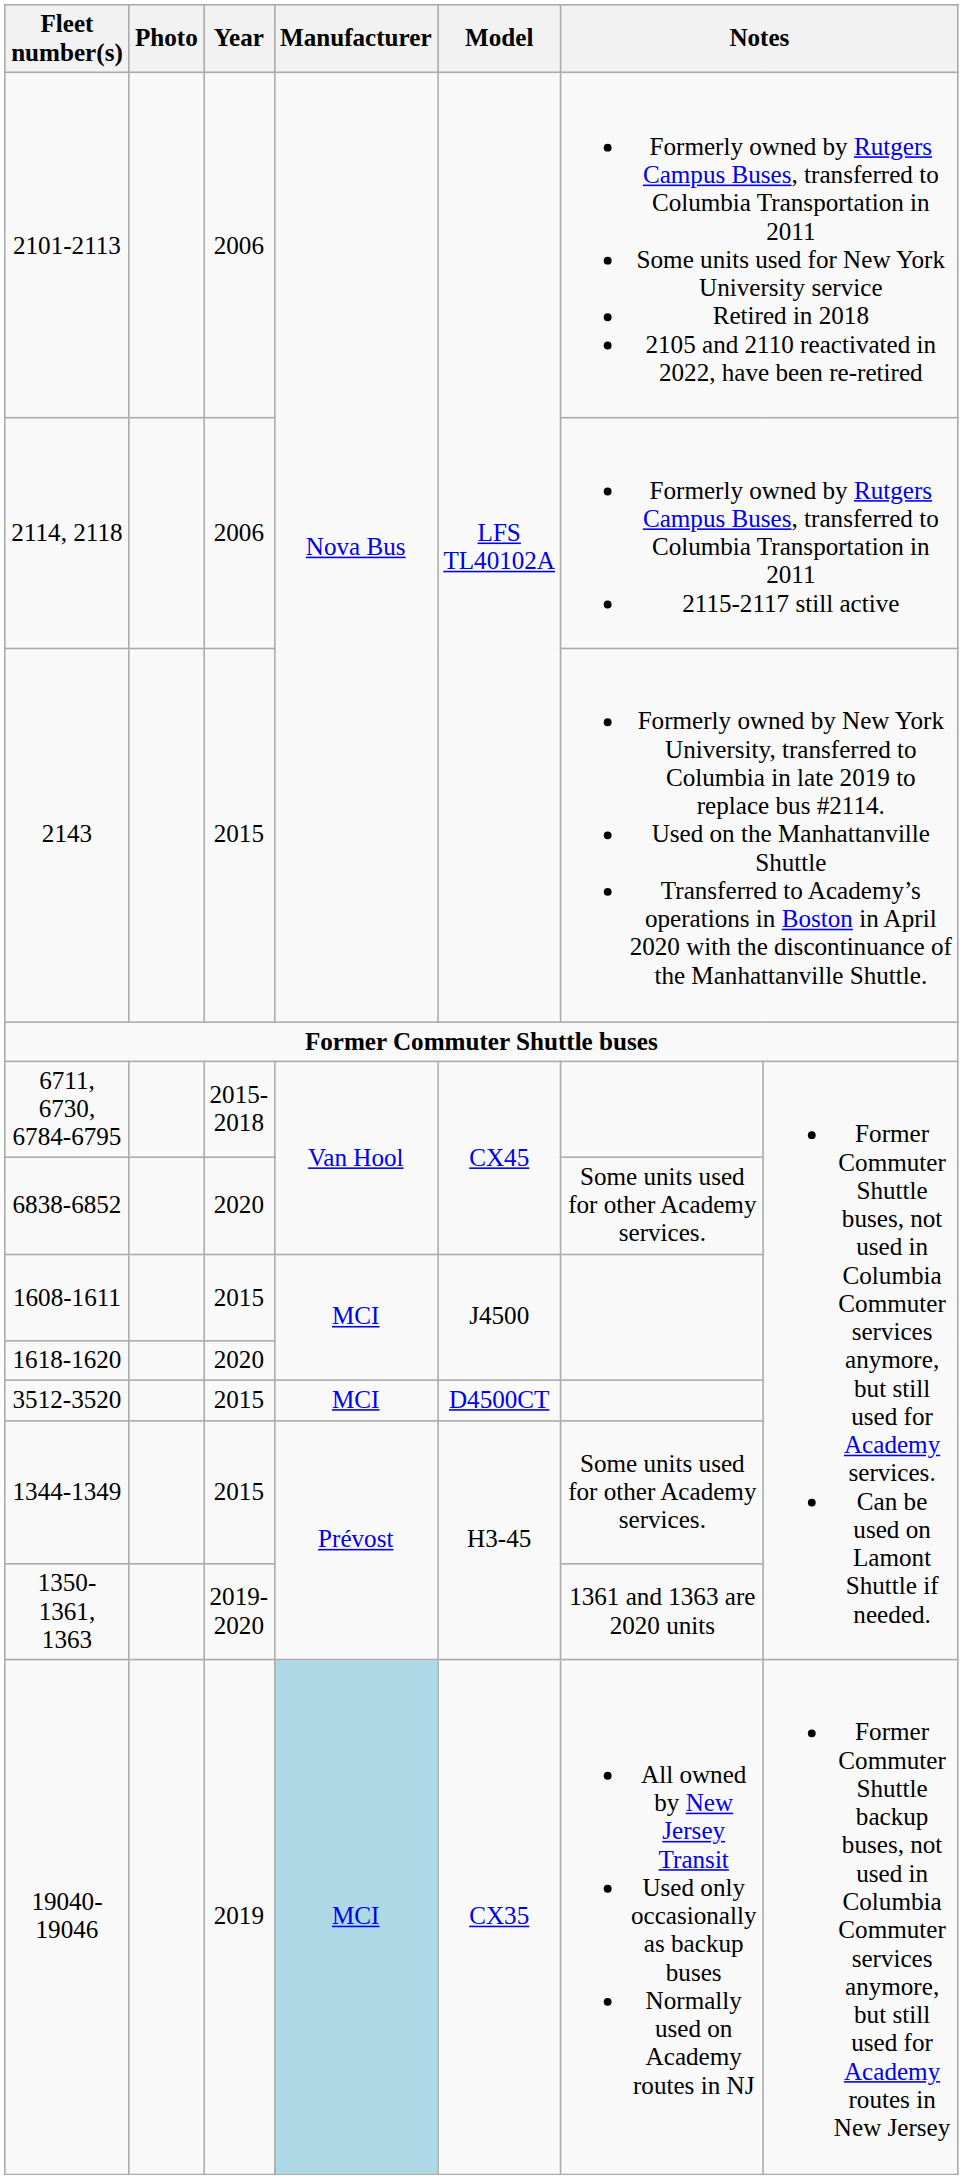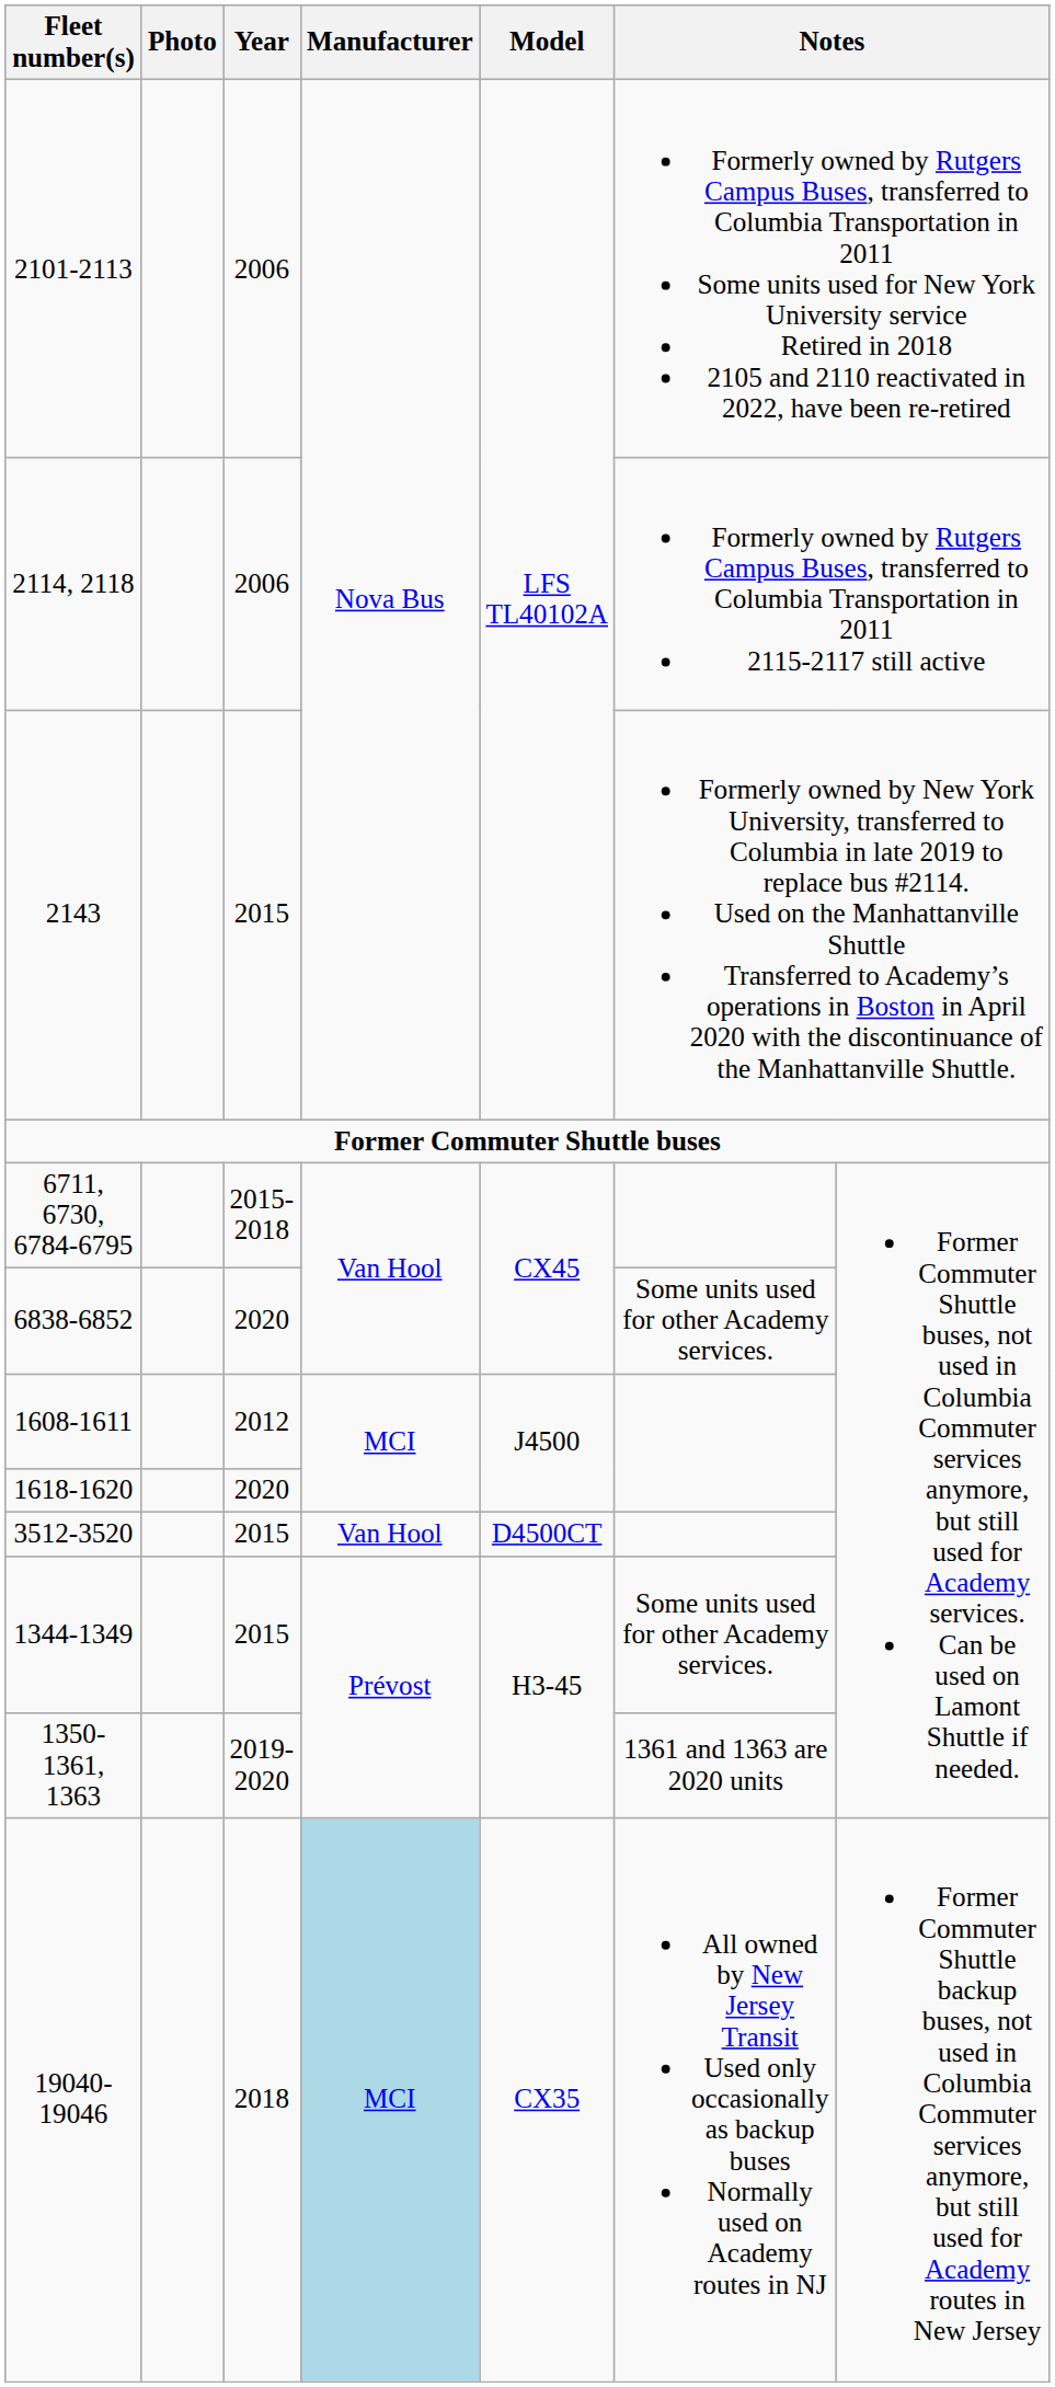1608-1611 | Year: 2015 -> 2012
3512-3520 | Manufacturer: MCI -> Van Hool
19040-19046 | Year: 2019 -> 2018
